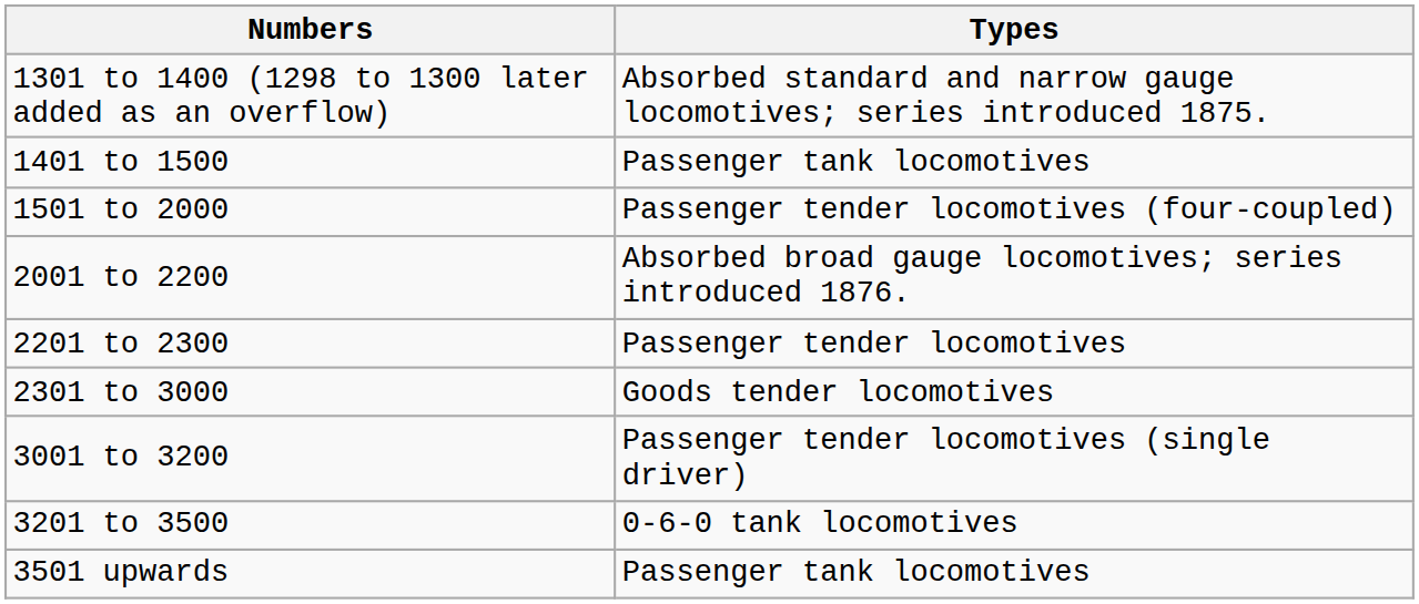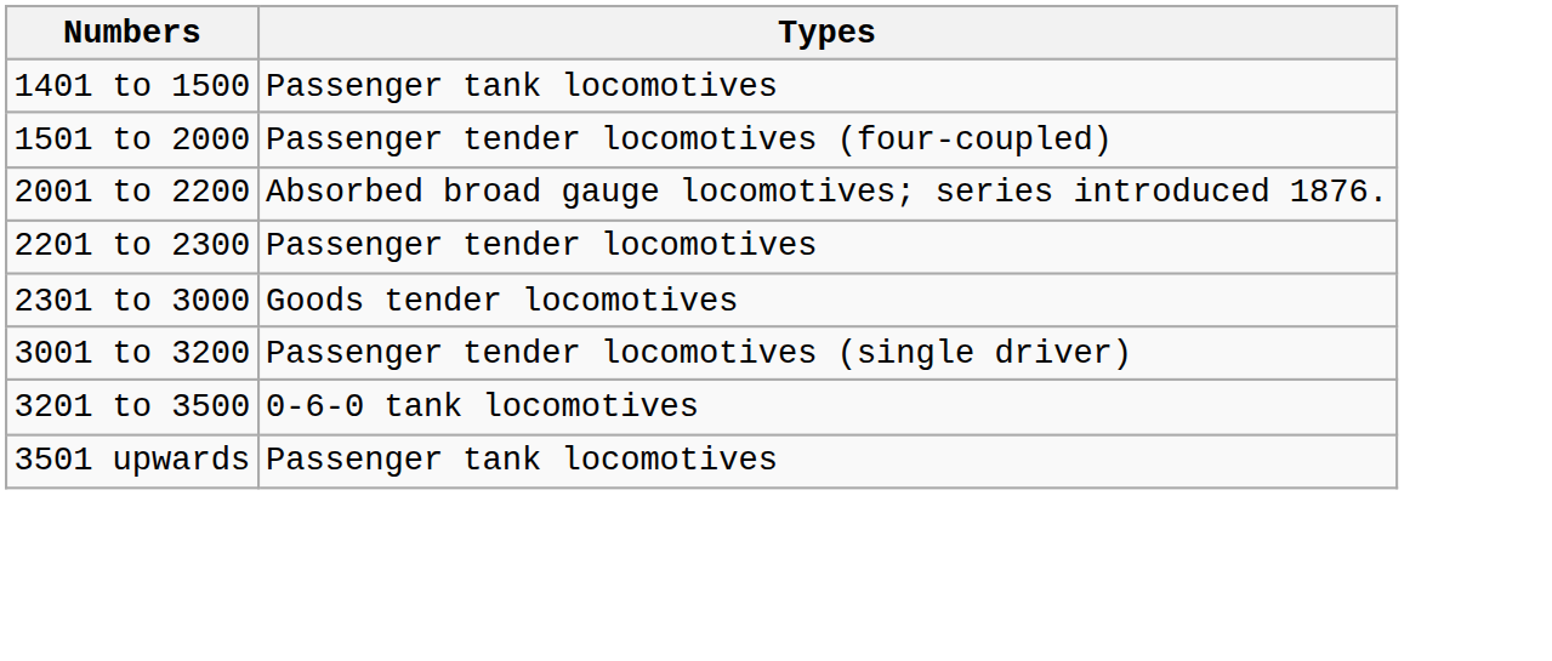- row: 1301 to 1400 (1298 to 1300 later added as an overflow) | Absorbed standard and narrow gauge locomotives; series introduced 1875.
